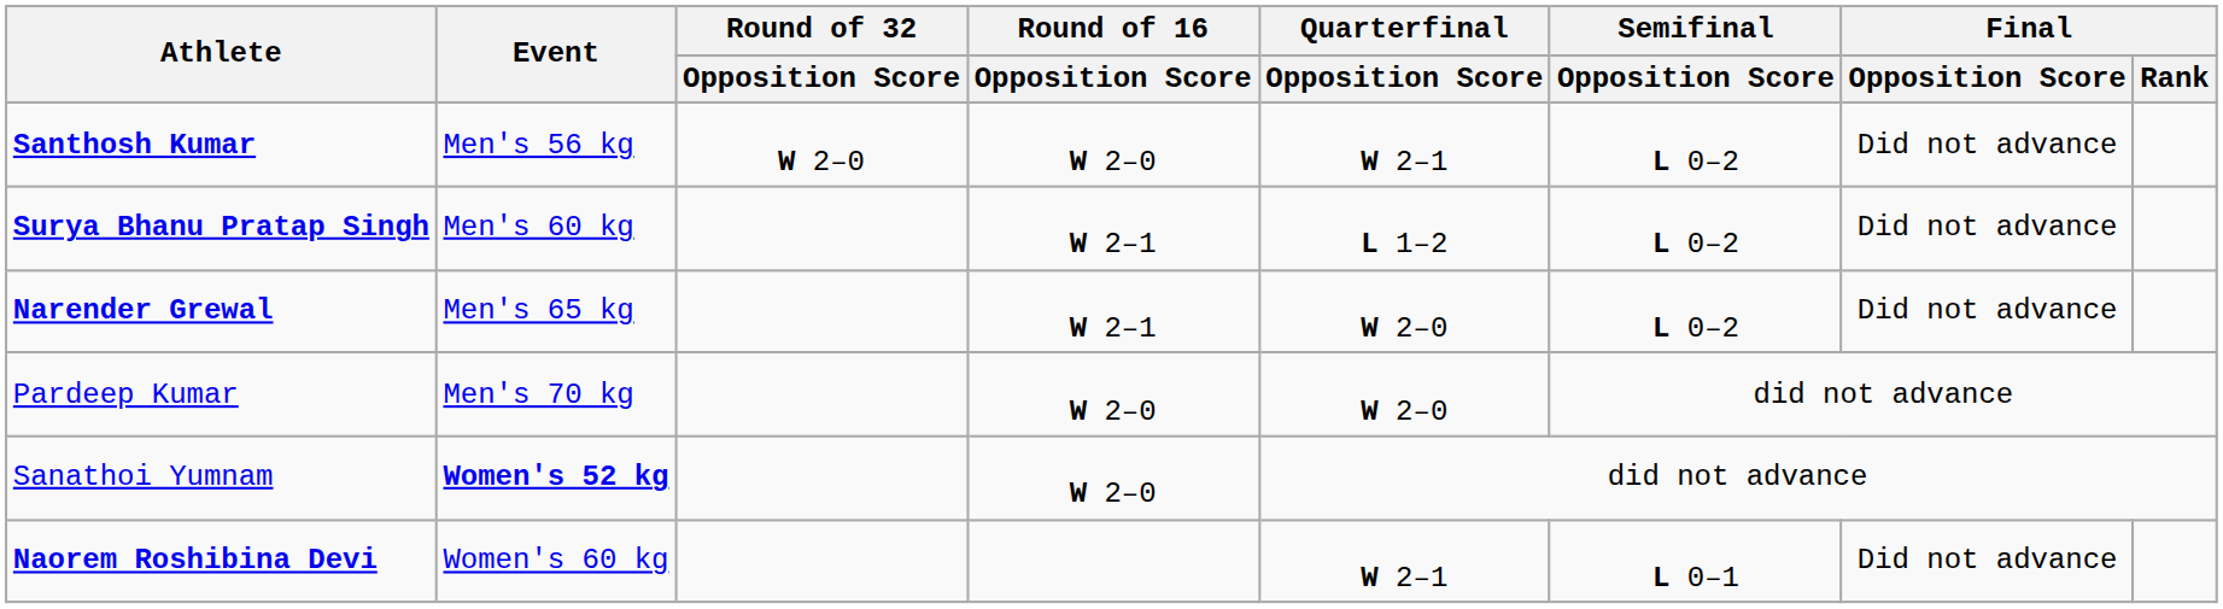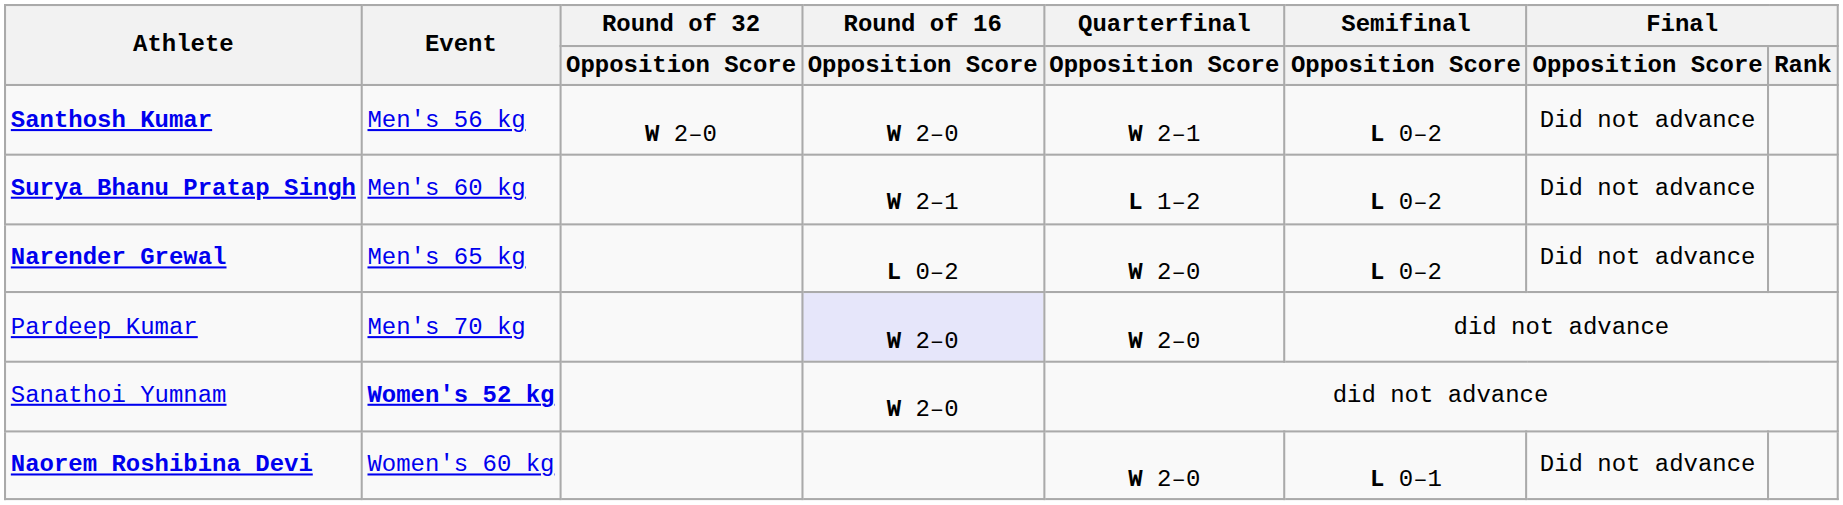Narender Grewal | Round of 16 / Opposition Score: W 2–1 -> L 0–2
Pardeep Kumar | Round of 16 / Opposition Score: no background -> lavender background
Naorem Roshibina Devi | Quarterfinal / Opposition Score: W 2–1 -> W 2–0
